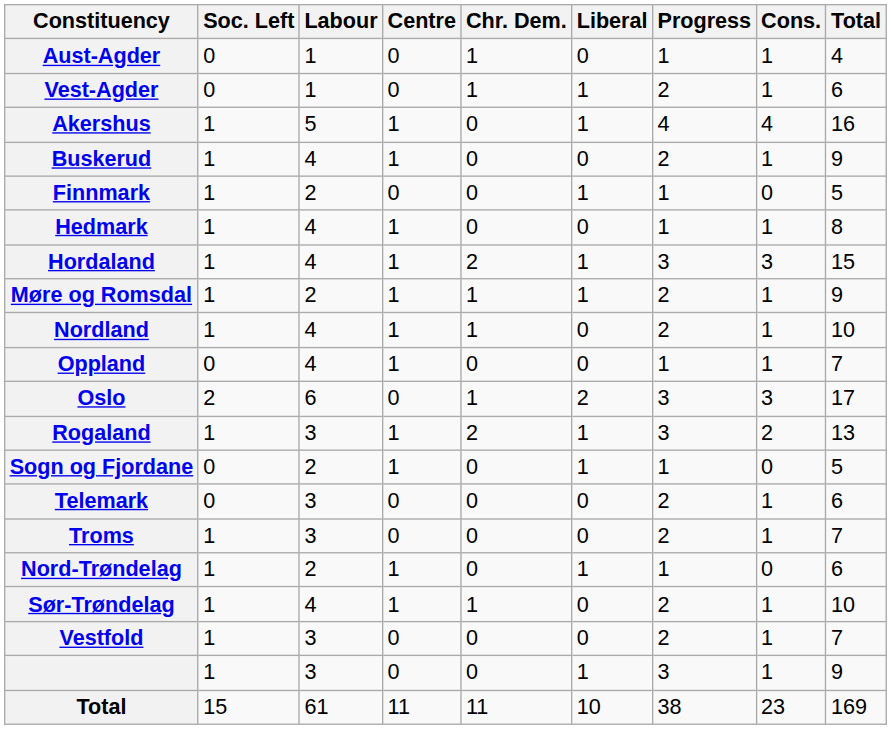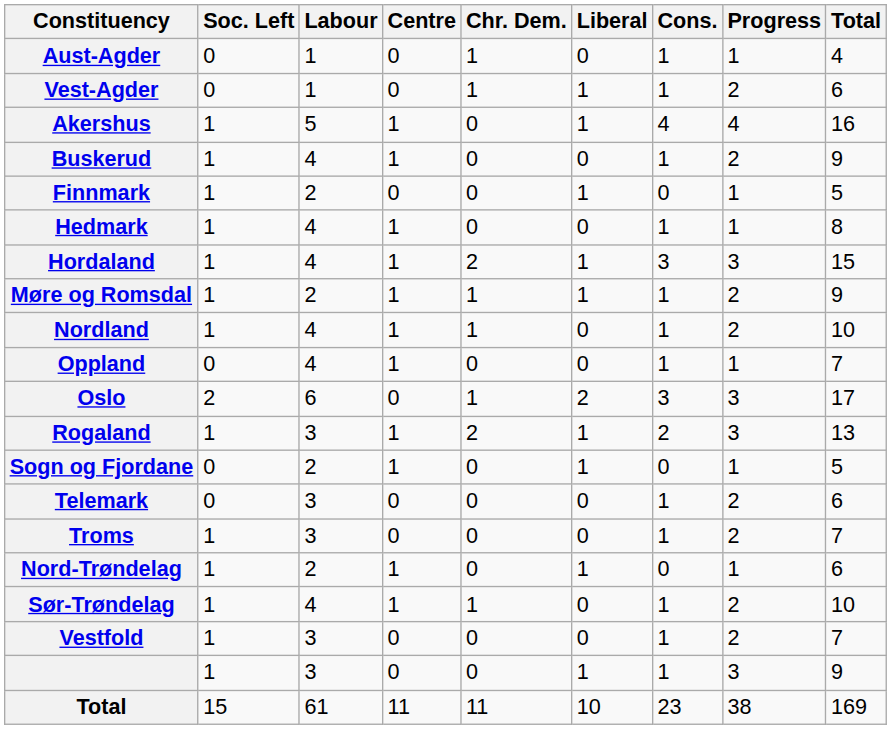columns swapped: Cons. <-> Progress
